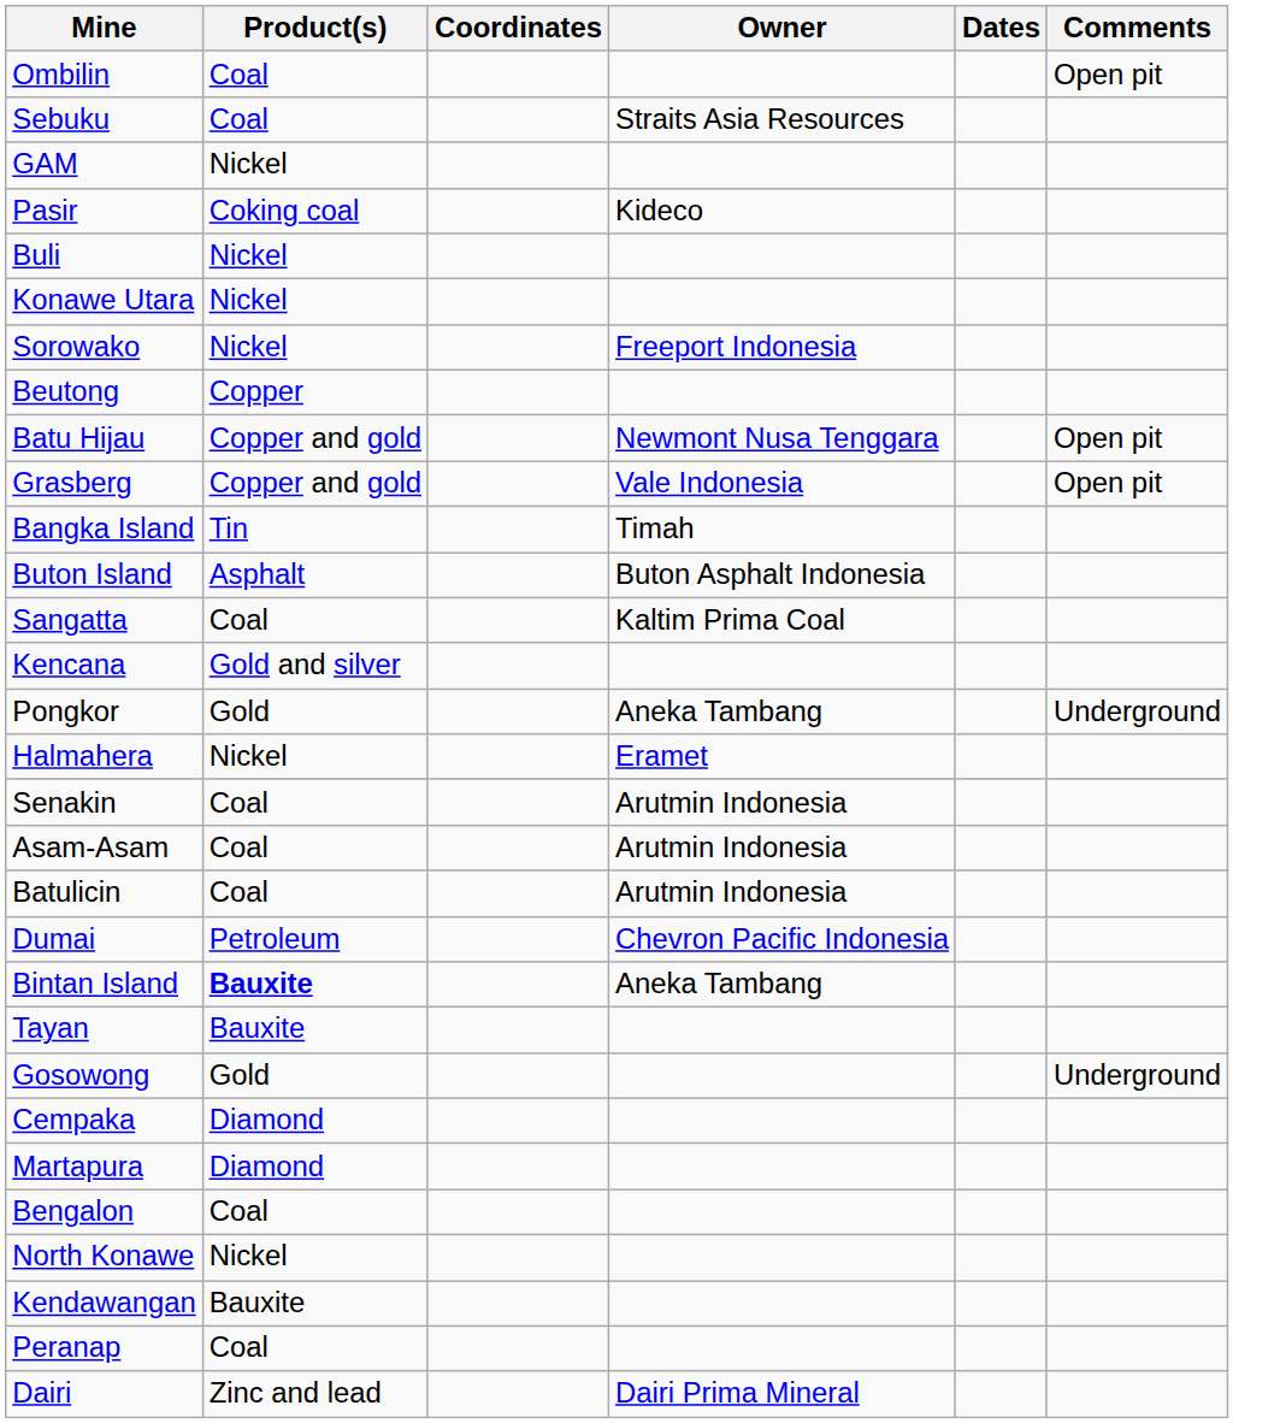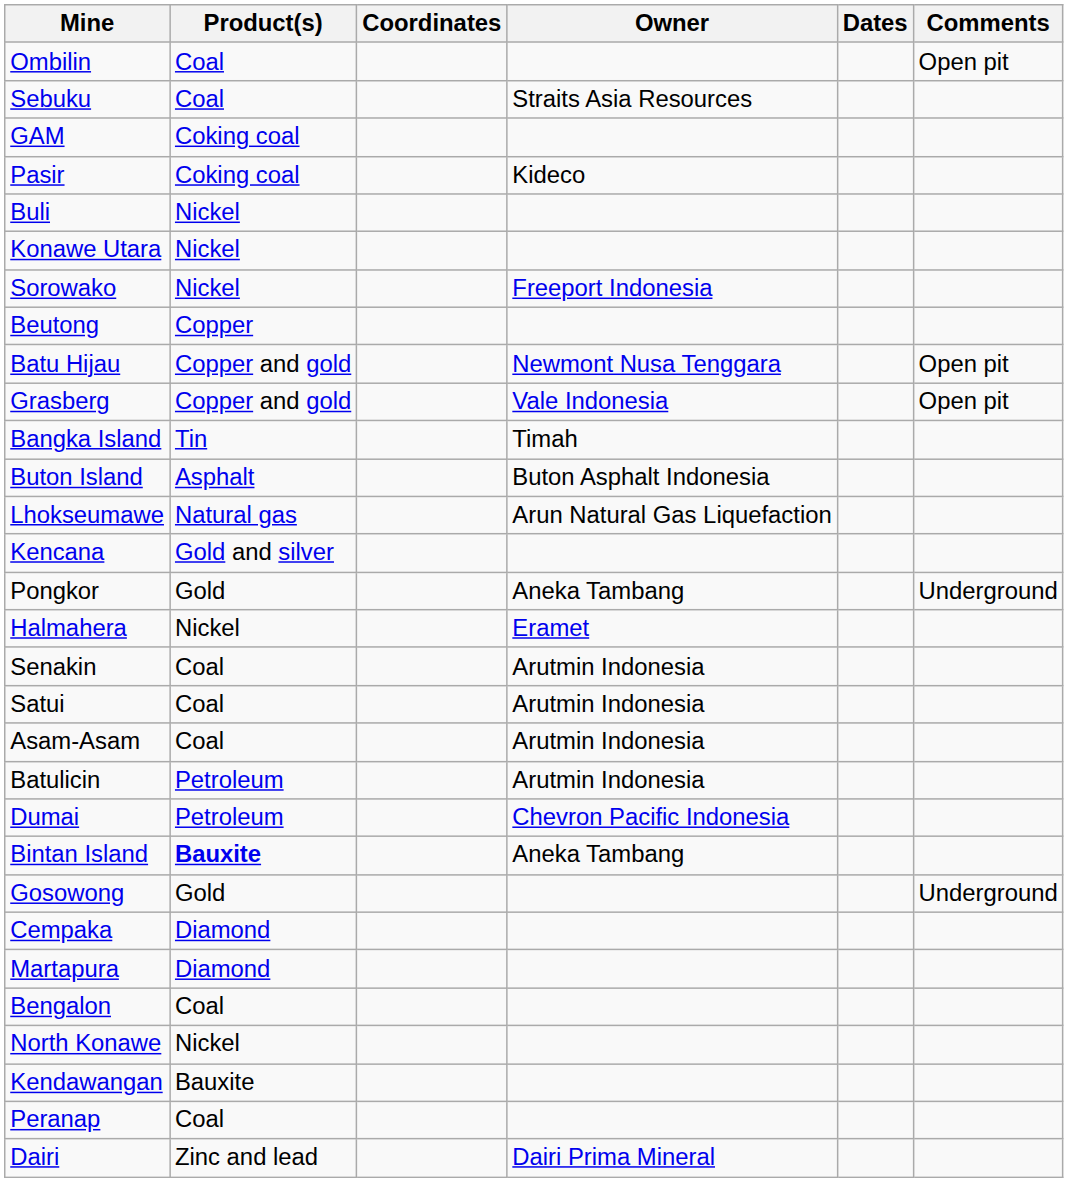GAM | Product(s): Nickel -> Coking coal
+ row: Lhokseumawe | Natural gas | Arun Natural Gas Liquefaction
- row: Sangatta | Coal | Kaltim Prima Coal
+ row: Satui | Coal | Arutmin Indonesia
Batulicin | Product(s): Coal -> Petroleum
- row: Tayan | Bauxite
